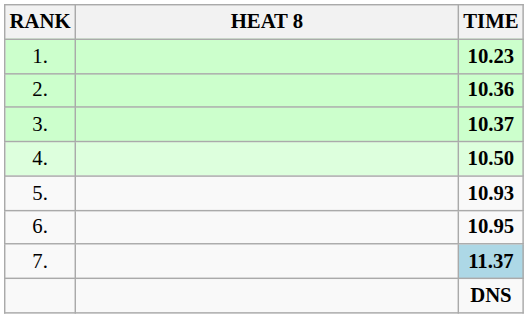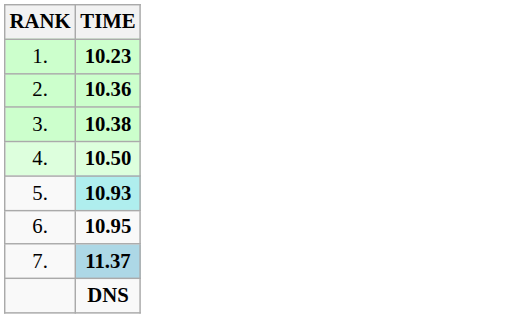- column: HEAT 8
3. | TIME: 10.37 -> 10.38
5. | TIME: no background -> paleturquoise background
